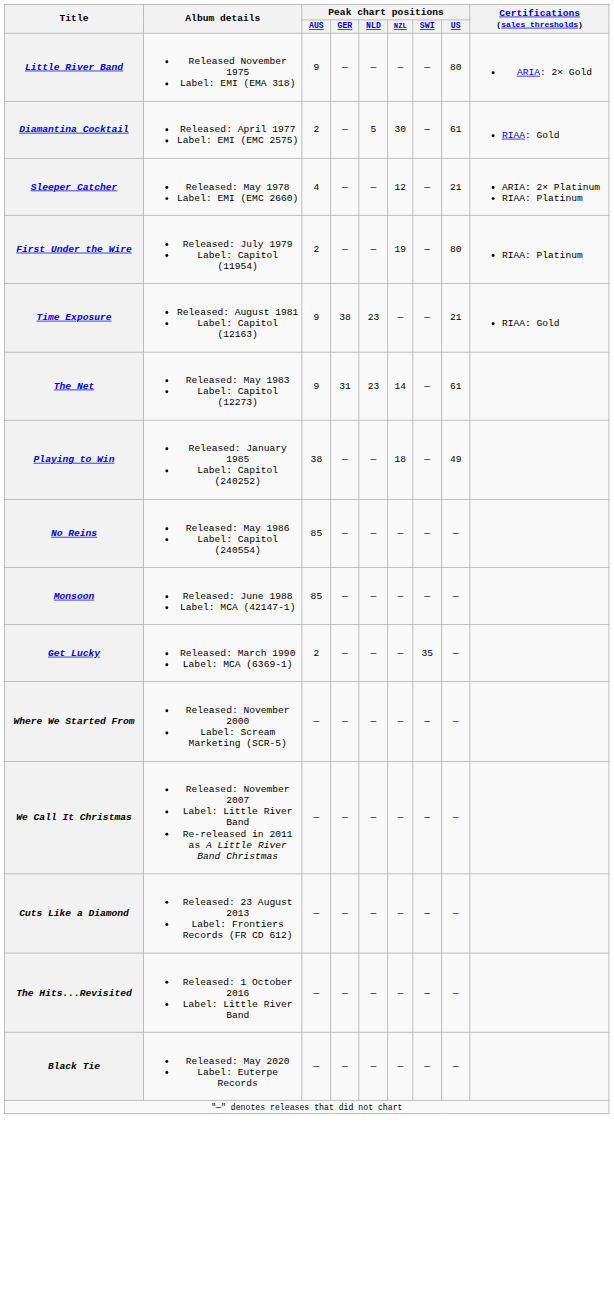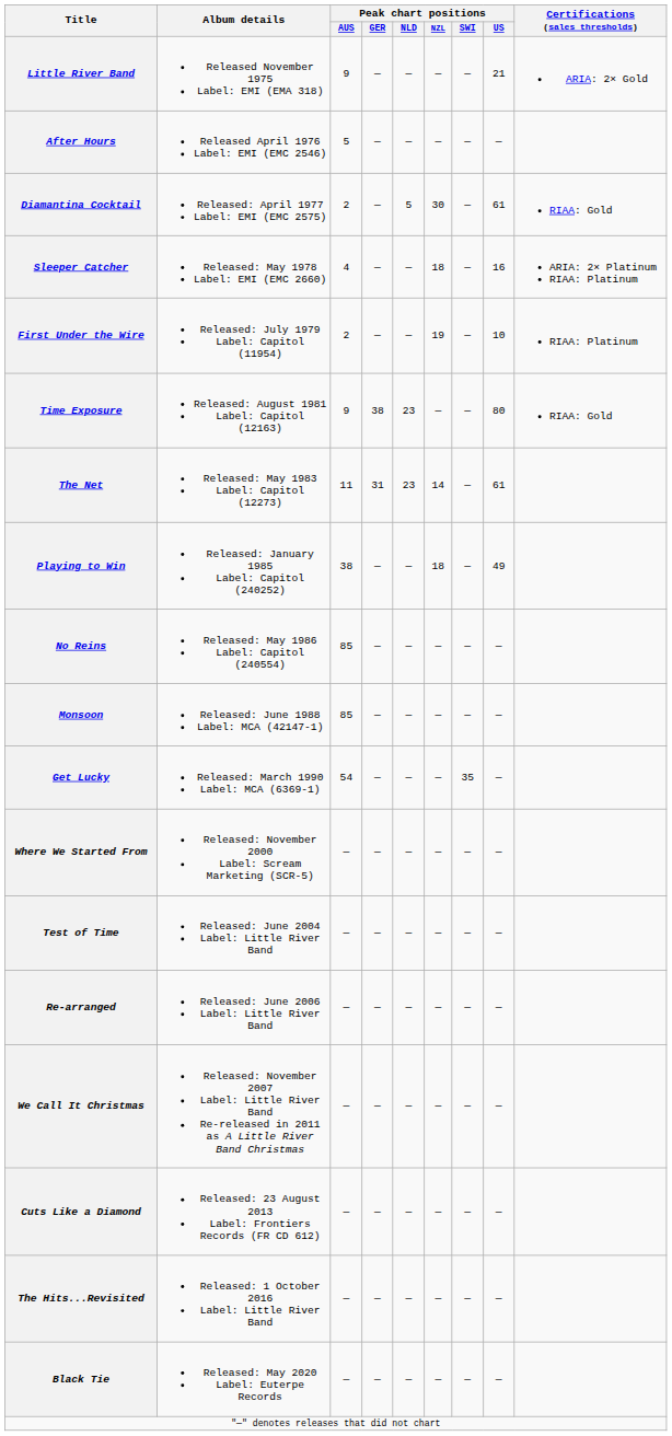Little River Band | Peak chart positions / US: 80 -> 21
+ row: After Hours | Released April 1976 Label: EMI (EMC 2546) | 5 | — | — | — | — | —
Sleeper Catcher | Peak chart positions / NZL: 12 -> 18
Sleeper Catcher | Peak chart positions / US: 21 -> 16
First Under the Wire | Peak chart positions / US: 80 -> 10
Time Exposure | Peak chart positions / US: 21 -> 80
The Net | Peak chart positions / AUS: 9 -> 11
Get Lucky | Peak chart positions / AUS: 2 -> 54
+ row: Test of Time | Released: June 2004 Label: Little River Band | — | — | — | — | — | —
+ row: Re-arranged | Released: June 2006 Label: Little River Band | — | — | — | — | — | —
